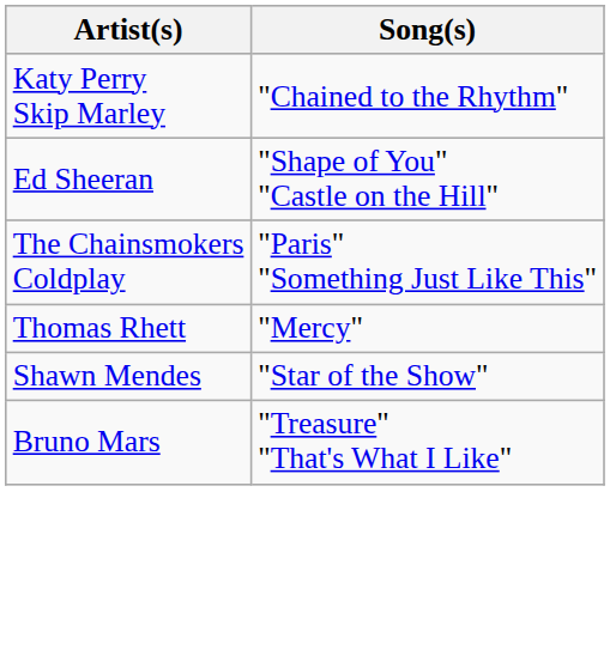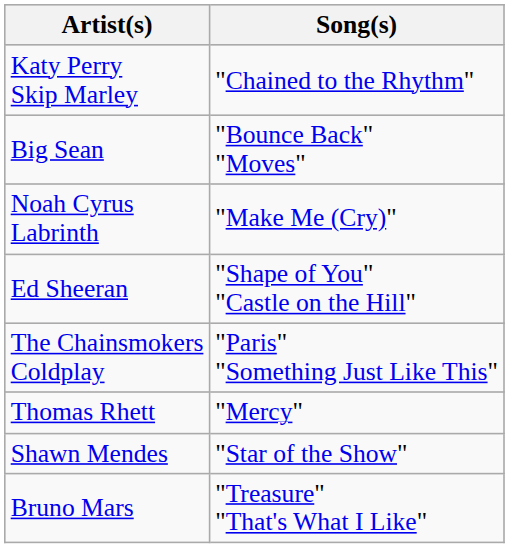+ row: Big Sean | "Bounce Back" "Moves"
+ row: Noah Cyrus Labrinth | "Make Me (Cry)"
